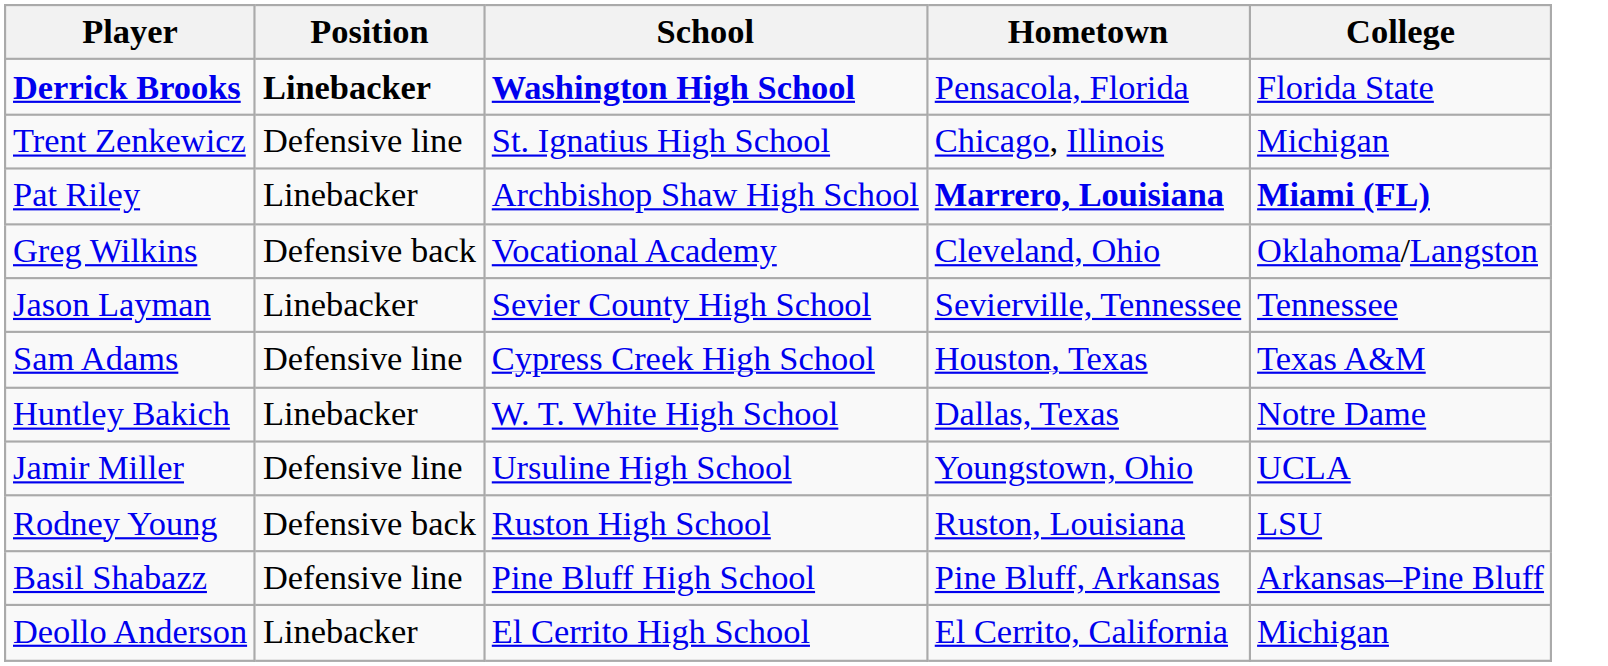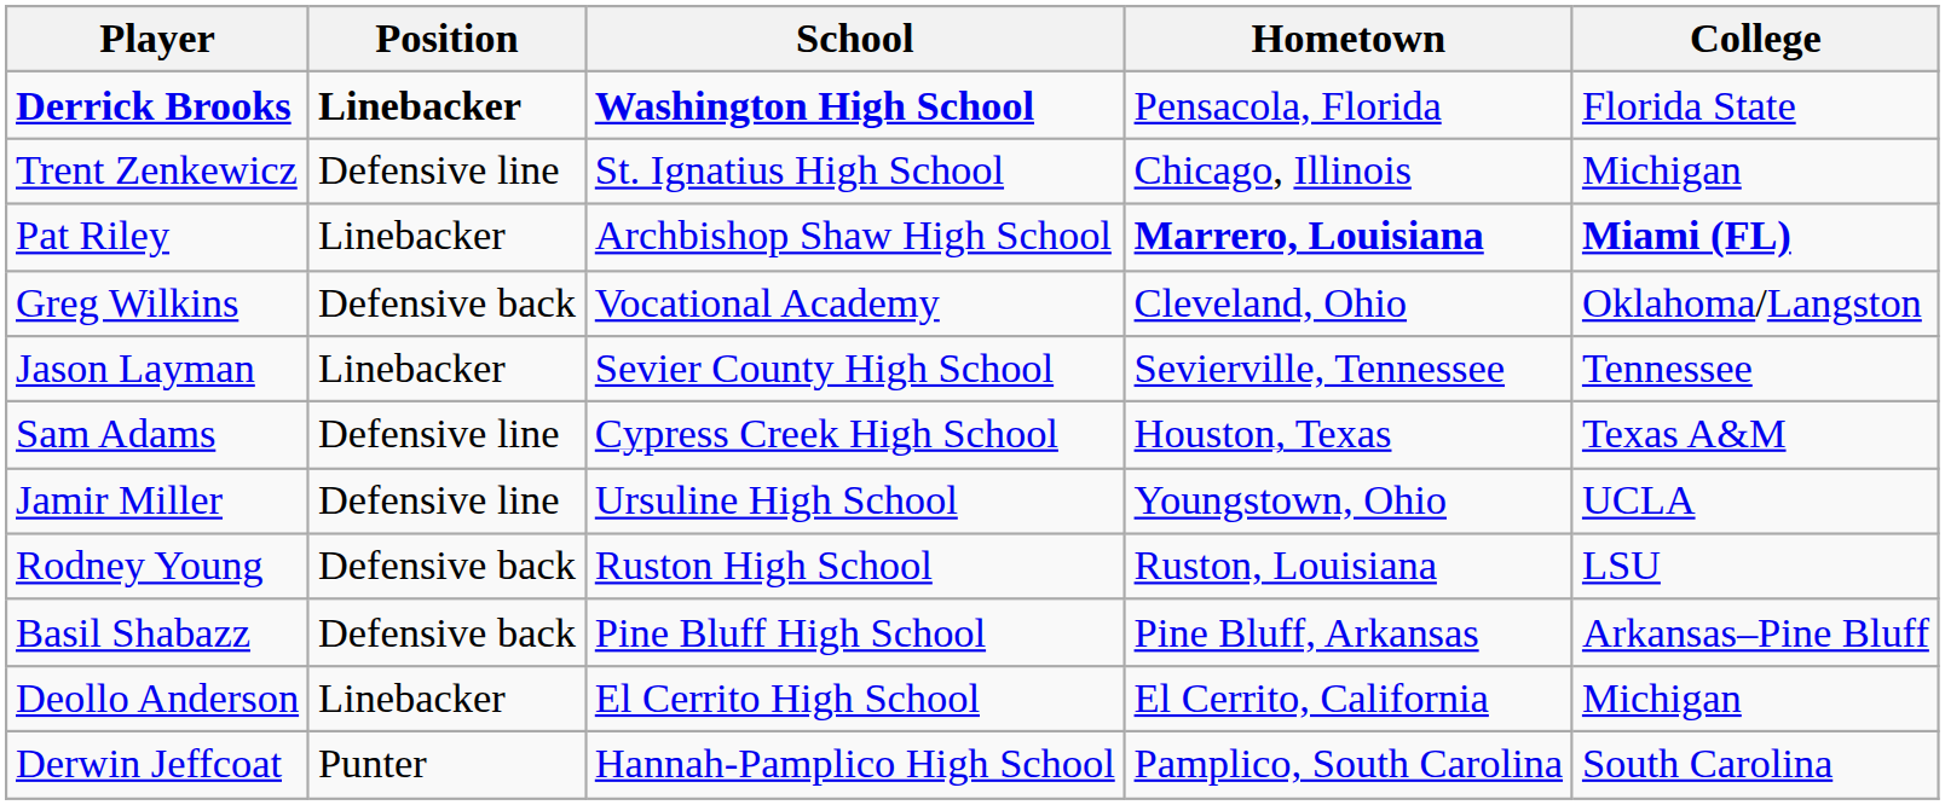- row: Huntley Bakich | Linebacker | W. T. White High School | Dallas, Texas | Notre Dame
Basil Shabazz | Position: Defensive line -> Defensive back
+ row: Derwin Jeffcoat | Punter | Hannah-Pamplico High School | Pamplico, South Carolina | South Carolina
